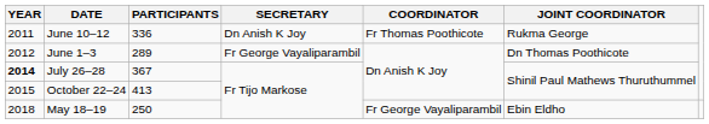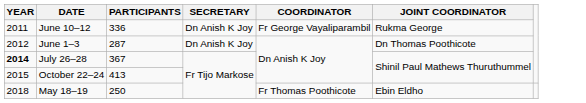June 10–12 | COORDINATOR: Fr Thomas Poothicote -> Fr George Vayaliparambil
June 1–3 | PARTICIPANTS: 289 -> 287
June 1–3 | SECRETARY: Fr George Vayaliparambil -> Dn Anish K Joy
May 18–19 | COORDINATOR: Fr George Vayaliparambil -> Fr Thomas Poothicote
